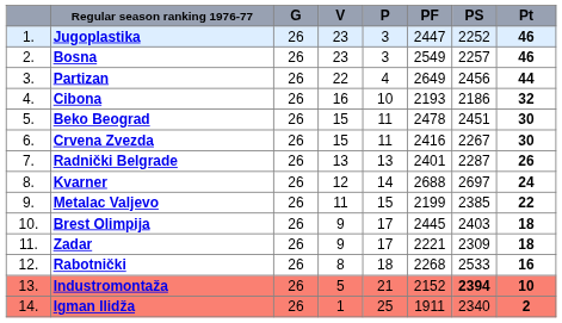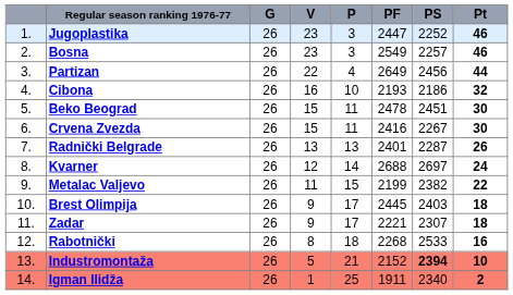Metalac Valjevo | PS: 2385 -> 2382
Zadar | PS: 2309 -> 2307
